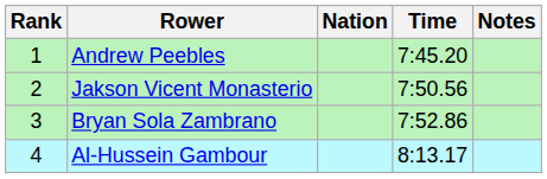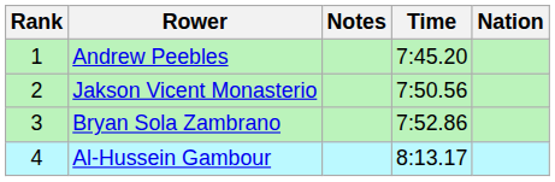columns swapped: Nation <-> Notes
